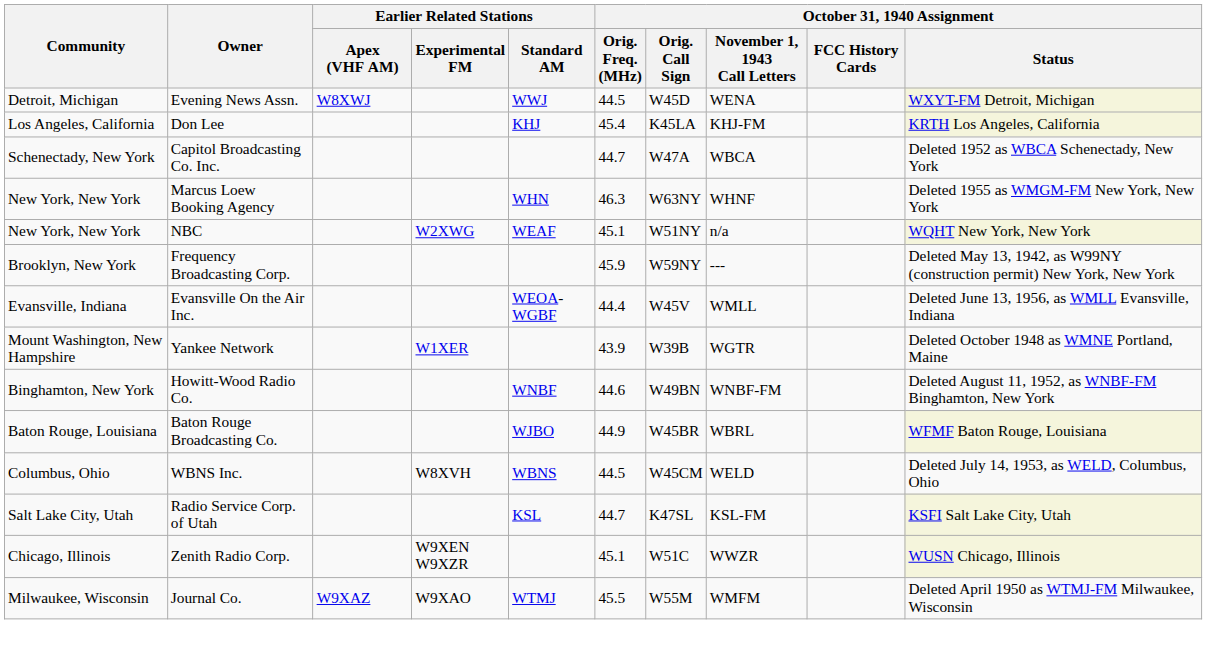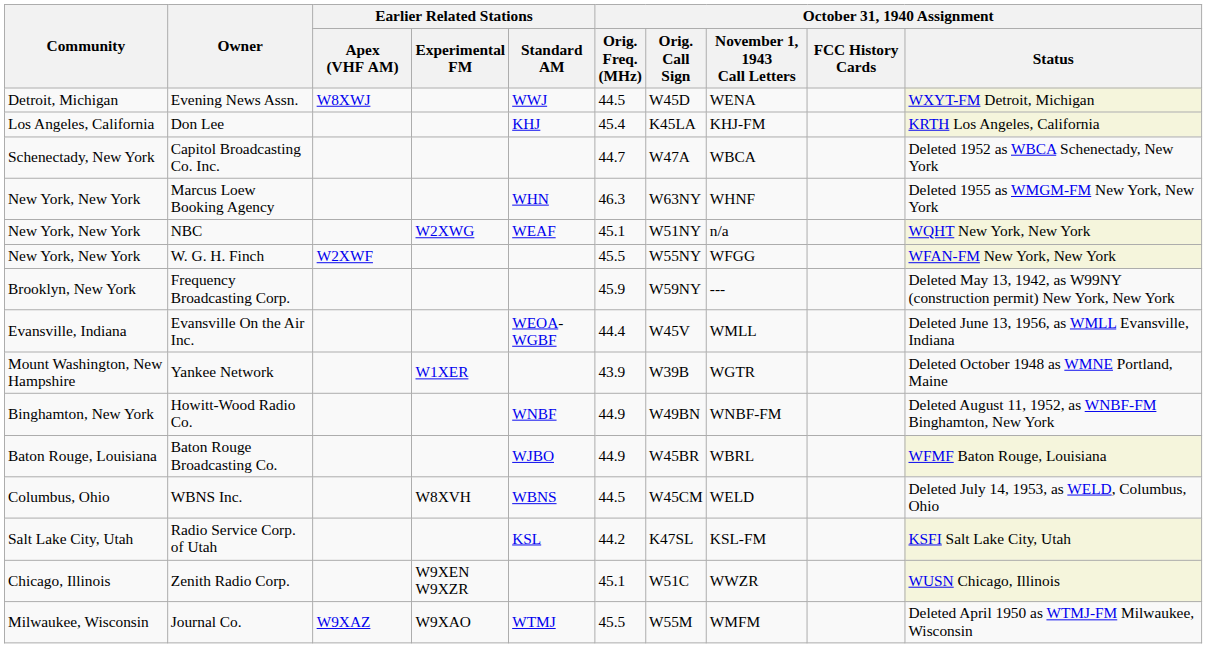+ row: New York, New York | W. G. H. Finch | W2XWF | 45.5 | W55NY | WFGG | WFAN-FM New York, New York
Howitt-Wood Radio Co. | October 31, 1940 Assignment / Orig. Freq. (MHz): 44.6 -> 44.9
Radio Service Corp. of Utah | October 31, 1940 Assignment / Orig. Freq. (MHz): 44.7 -> 44.2
